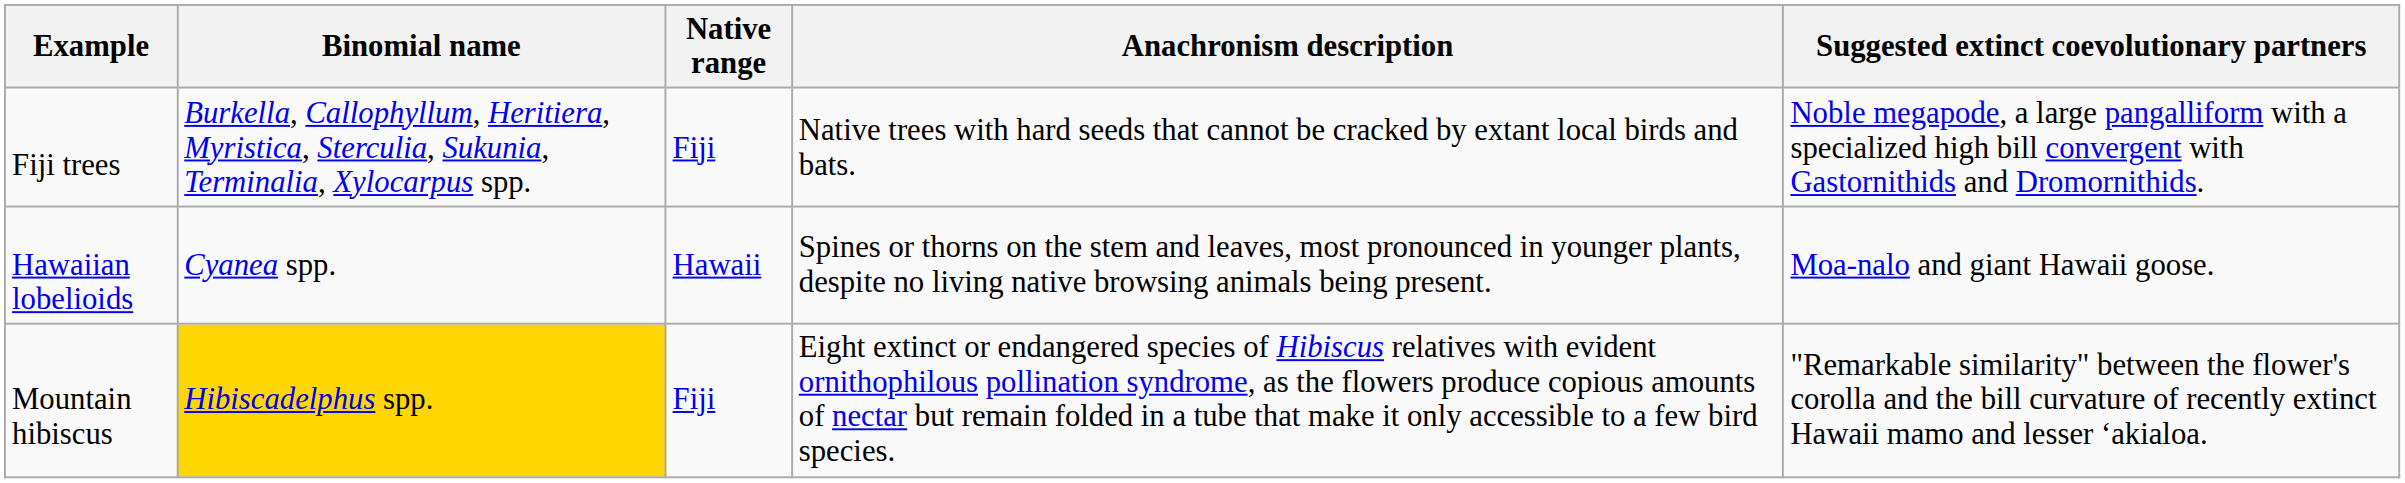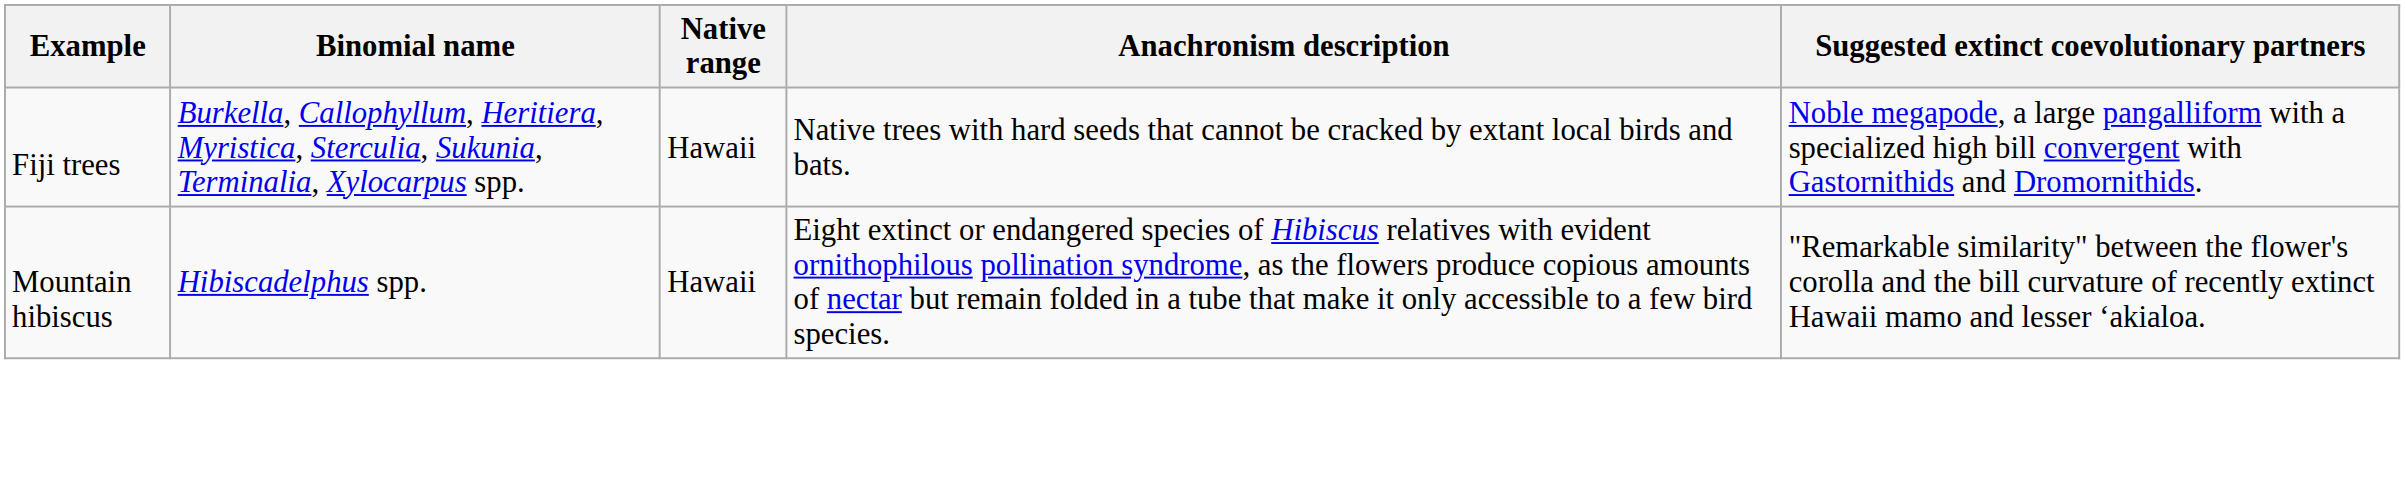Fiji trees | Native range: Fiji -> Hawaii
- row: Hawaiian lobelioids | Cyanea spp. | Hawaii | Spines or thorns on the stem and leaves, most pronounced in younger plants, despite no living native browsing animals being present. | Moa-nalo and giant Hawaii goose.
Mountain hibiscus | Binomial name: gold background -> no background
Mountain hibiscus | Native range: Fiji -> Hawaii
